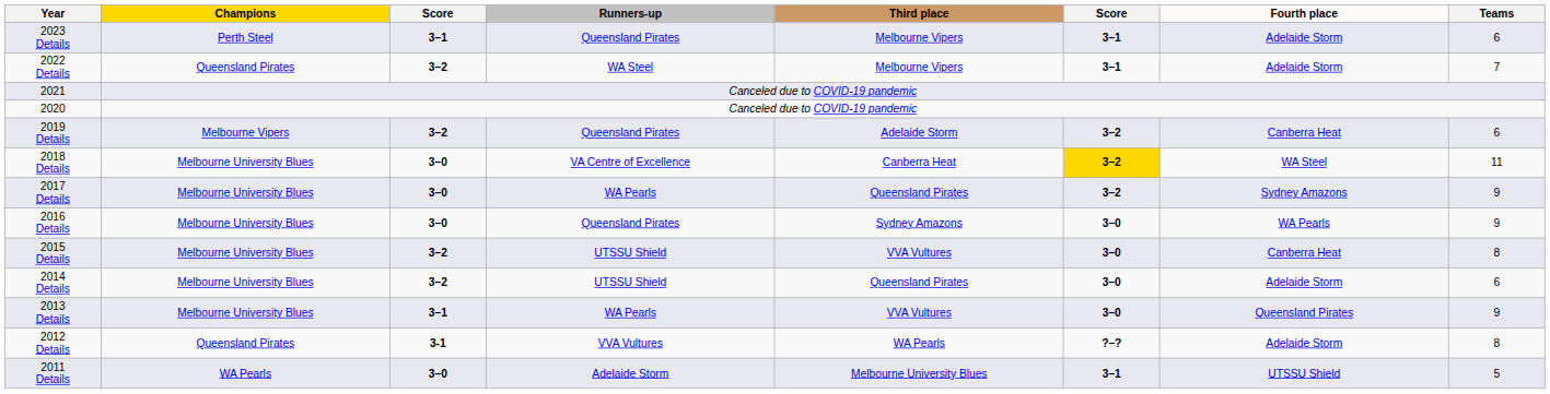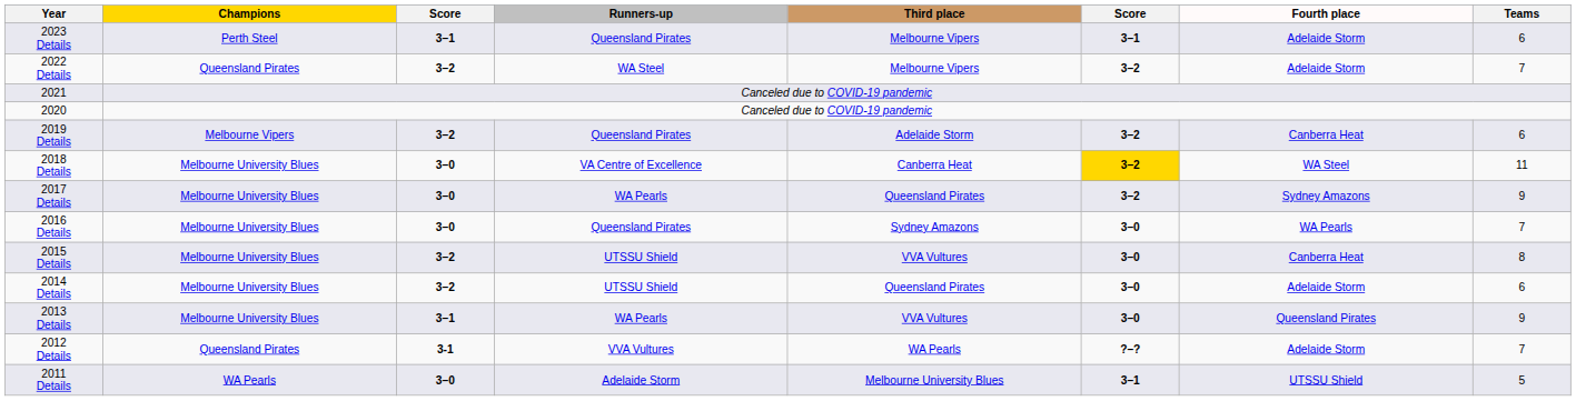2022 Details | column 6: 3–1 -> 3–2
2016 Details | Teams: 9 -> 7
2012 Details | Teams: 8 -> 7
